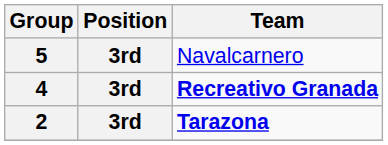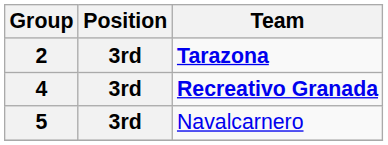rows swapped: 2 <-> 5
